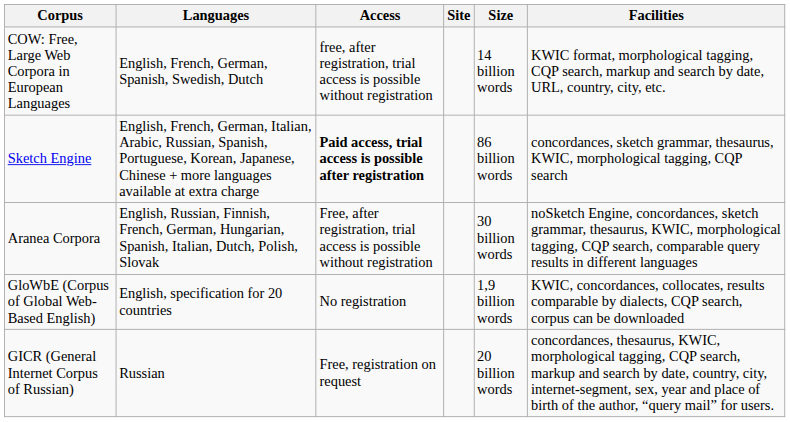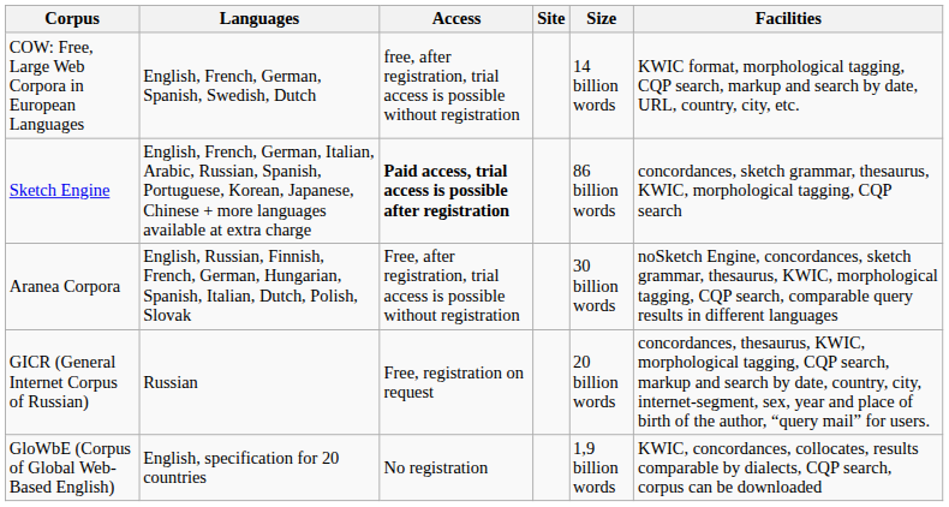rows swapped: GICR (General Internet Corpus of Russian) <-> GloWbE (Corpus of Global Web-Based English)
